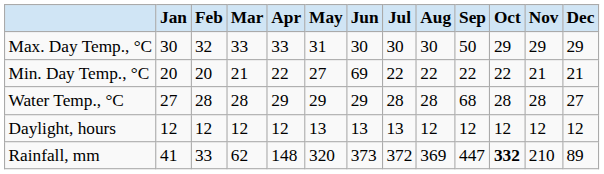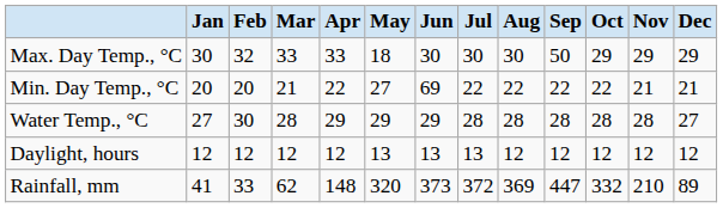Max. Day Temp., °C | May: 31 -> 18
Water Temp., °C | Feb: 28 -> 30
Water Temp., °C | Sep: 68 -> 28
Rainfall, mm | Oct: bold -> normal
